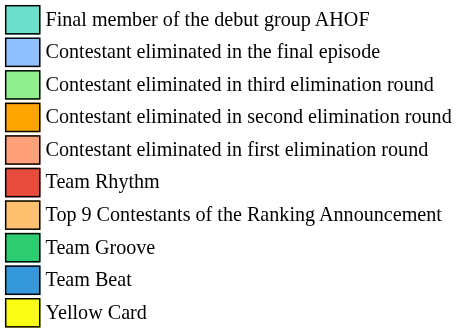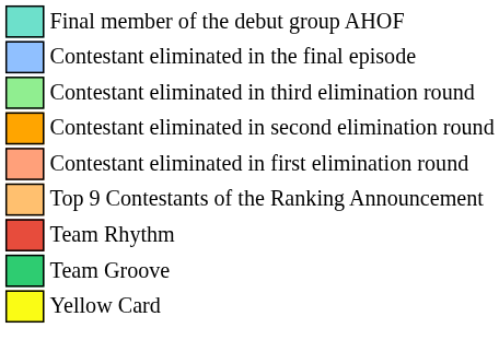rows swapped: Top 9 Contestants of the Ranking Announcement <-> Team Rhythm
- row: Team Beat
